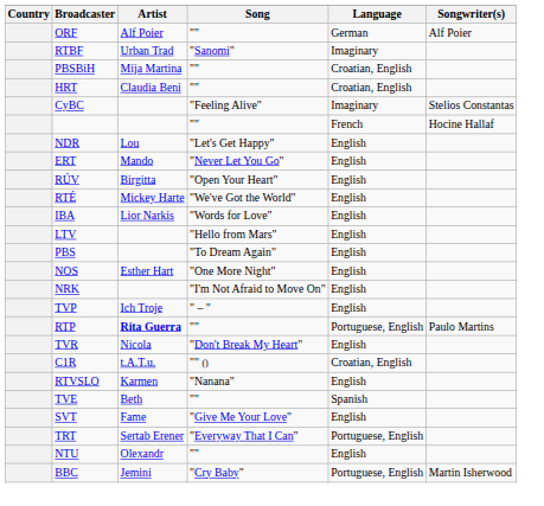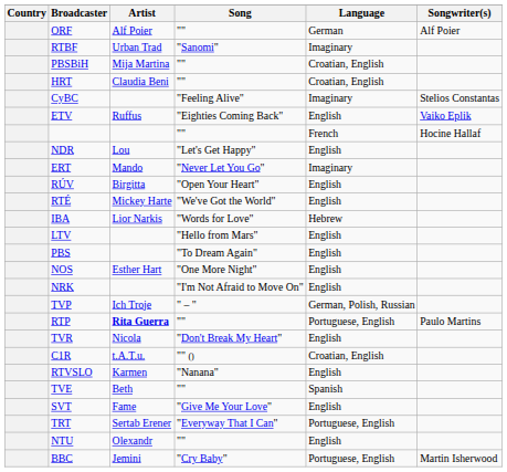+ row: ETV | Ruffus | "Eighties Coming Back" | English | Vaiko Eplik
ERT | Language: English -> Imaginary
IBA | Language: English -> Hebrew
TVP | Language: English -> German, Polish, Russian
